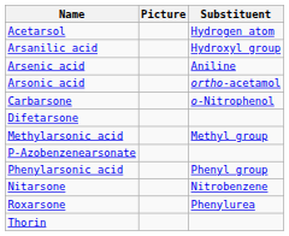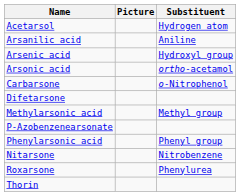Arsanilic acid | Substituent: Hydroxyl group -> Aniline
Arsenic acid | Substituent: Aniline -> Hydroxyl group
